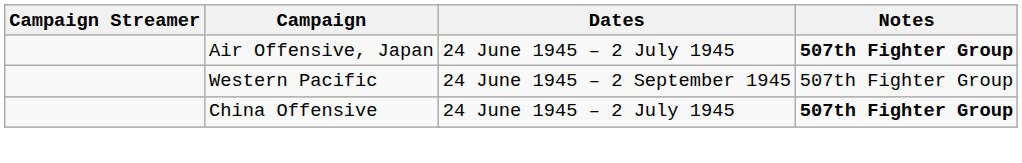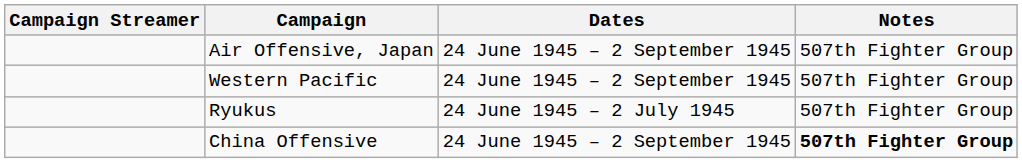Air Offensive, Japan | Dates: 24 June 1945 – 2 July 1945 -> 24 June 1945 – 2 September 1945
Air Offensive, Japan | Notes: bold -> normal
+ row: Ryukus | 24 June 1945 – 2 July 1945 | 507th Fighter Group
China Offensive | Dates: 24 June 1945 – 2 July 1945 -> 24 June 1945 – 2 September 1945
